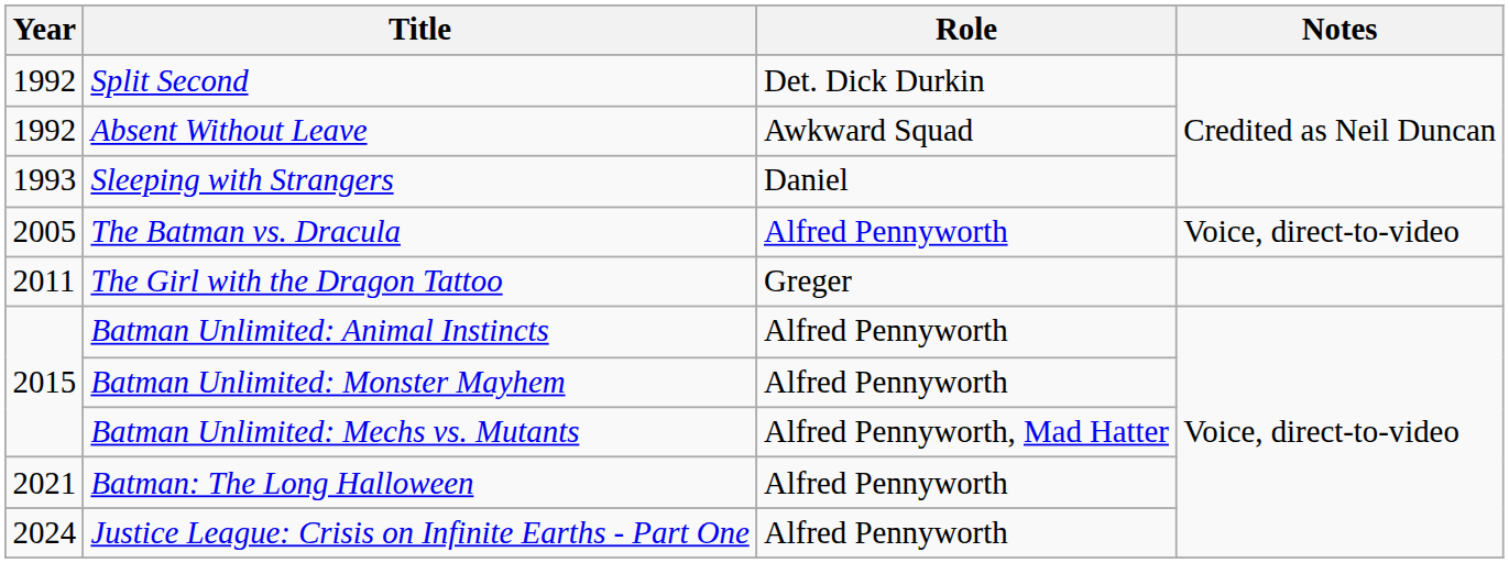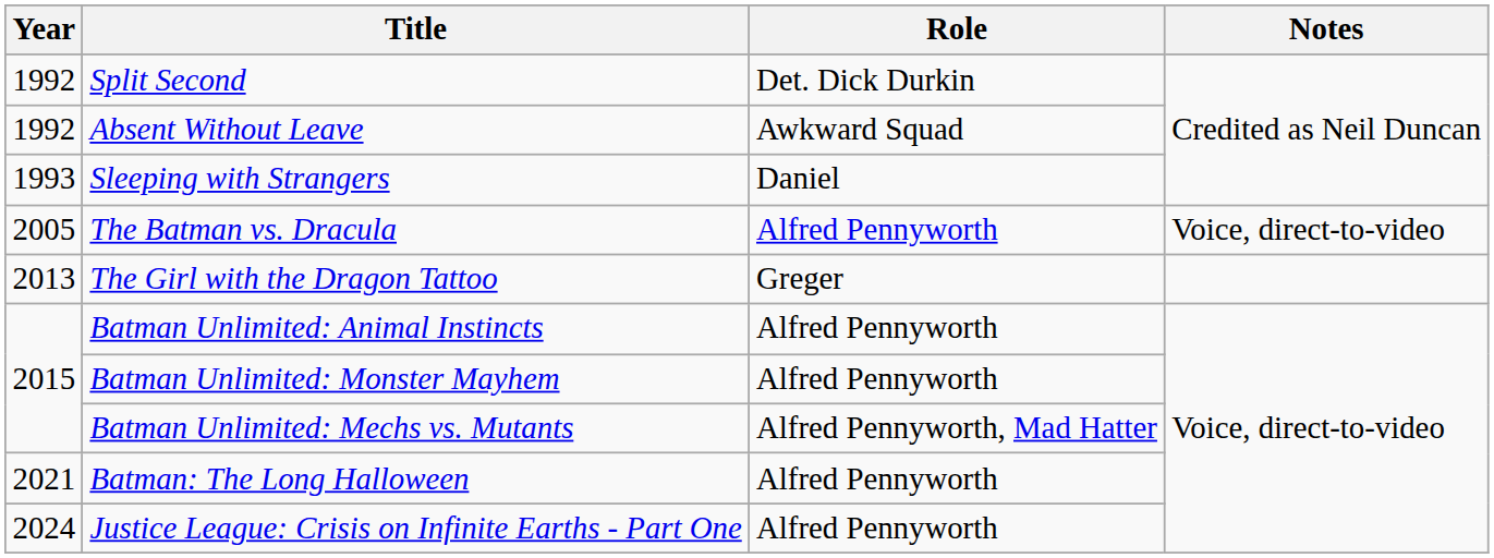The Girl with the Dragon Tattoo | Year: 2011 -> 2013
